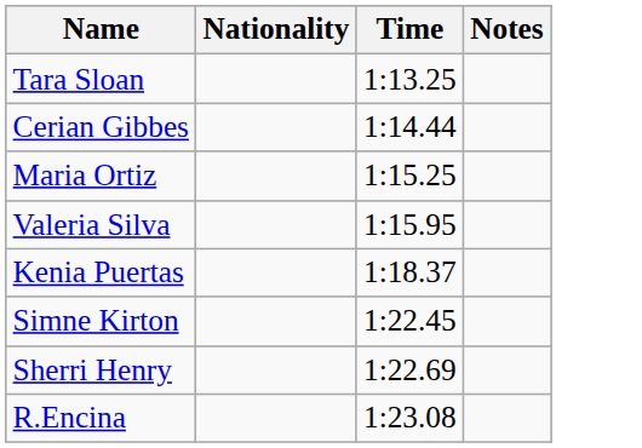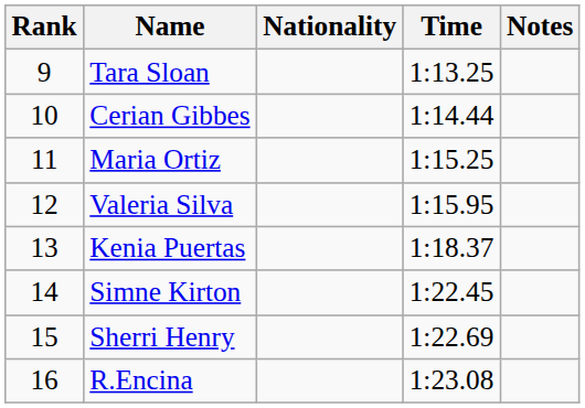+ column: Rank | 9 | 10 | 11 | 12 | 13 | 14 | 15 | 16
